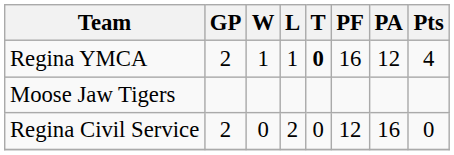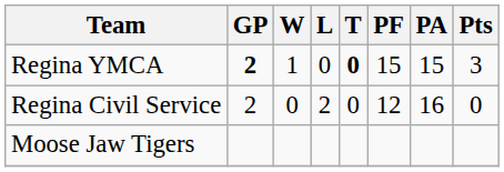Regina YMCA | GP: normal -> bold
Regina YMCA | L: 1 -> 0
Regina YMCA | PF: 16 -> 15
Regina YMCA | PA: 12 -> 15
Regina YMCA | Pts: 4 -> 3
rows swapped: Regina Civil Service <-> Moose Jaw Tigers
